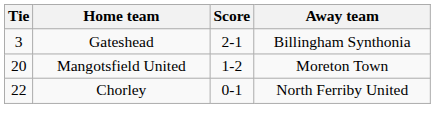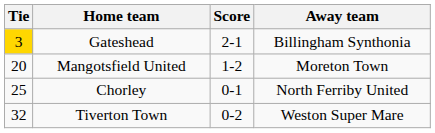Gateshead | Tie: no background -> gold background
Chorley | Tie: 22 -> 25
+ row: 32 | Tiverton Town | 0-2 | Weston Super Mare
